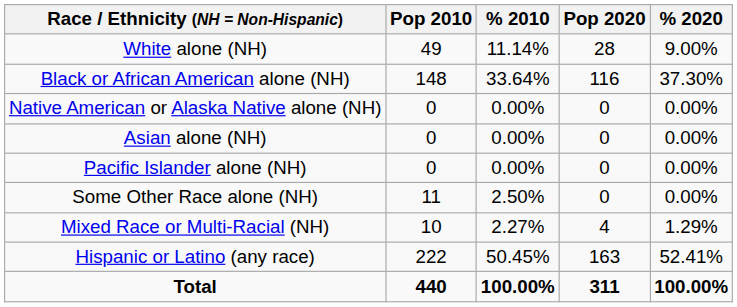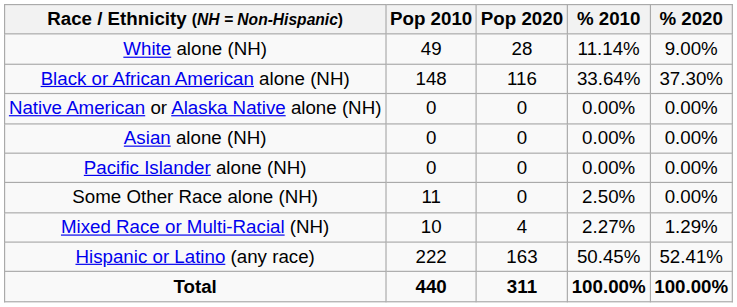columns swapped: Pop 2020 <-> % 2010
